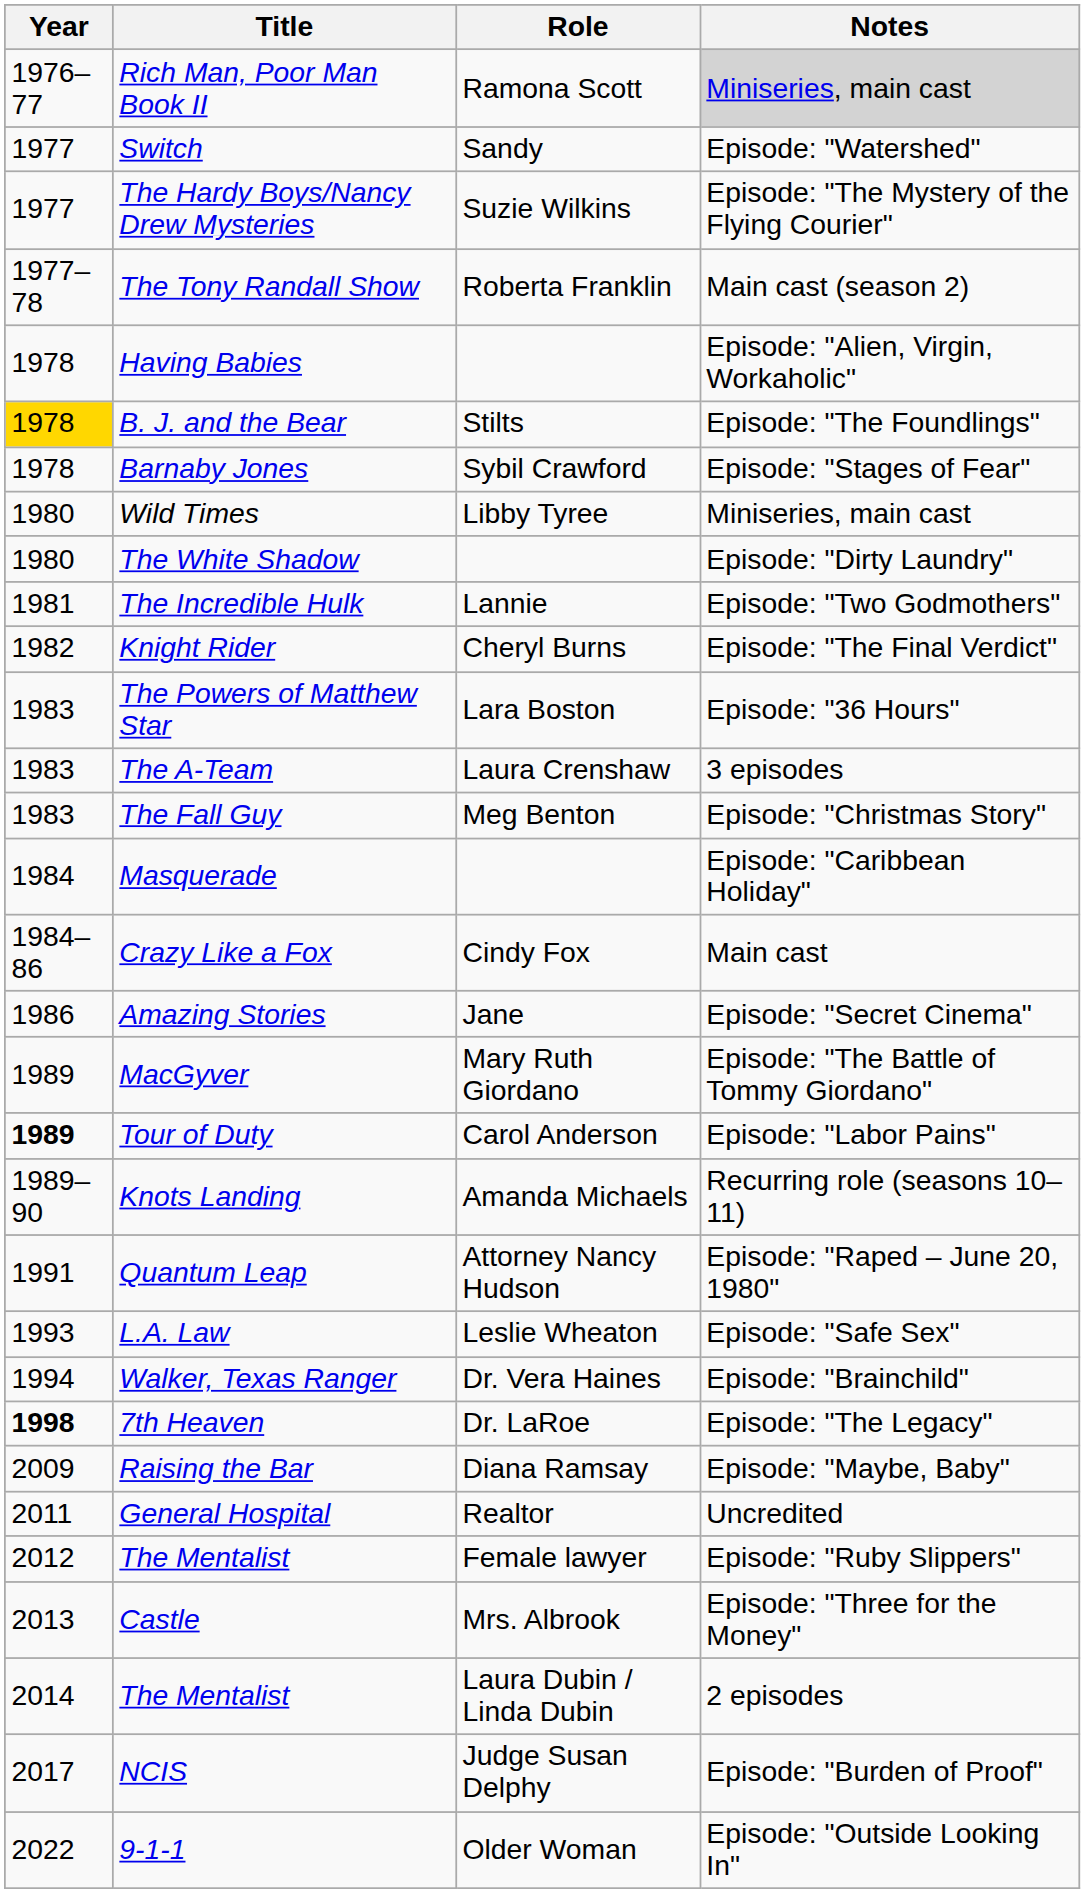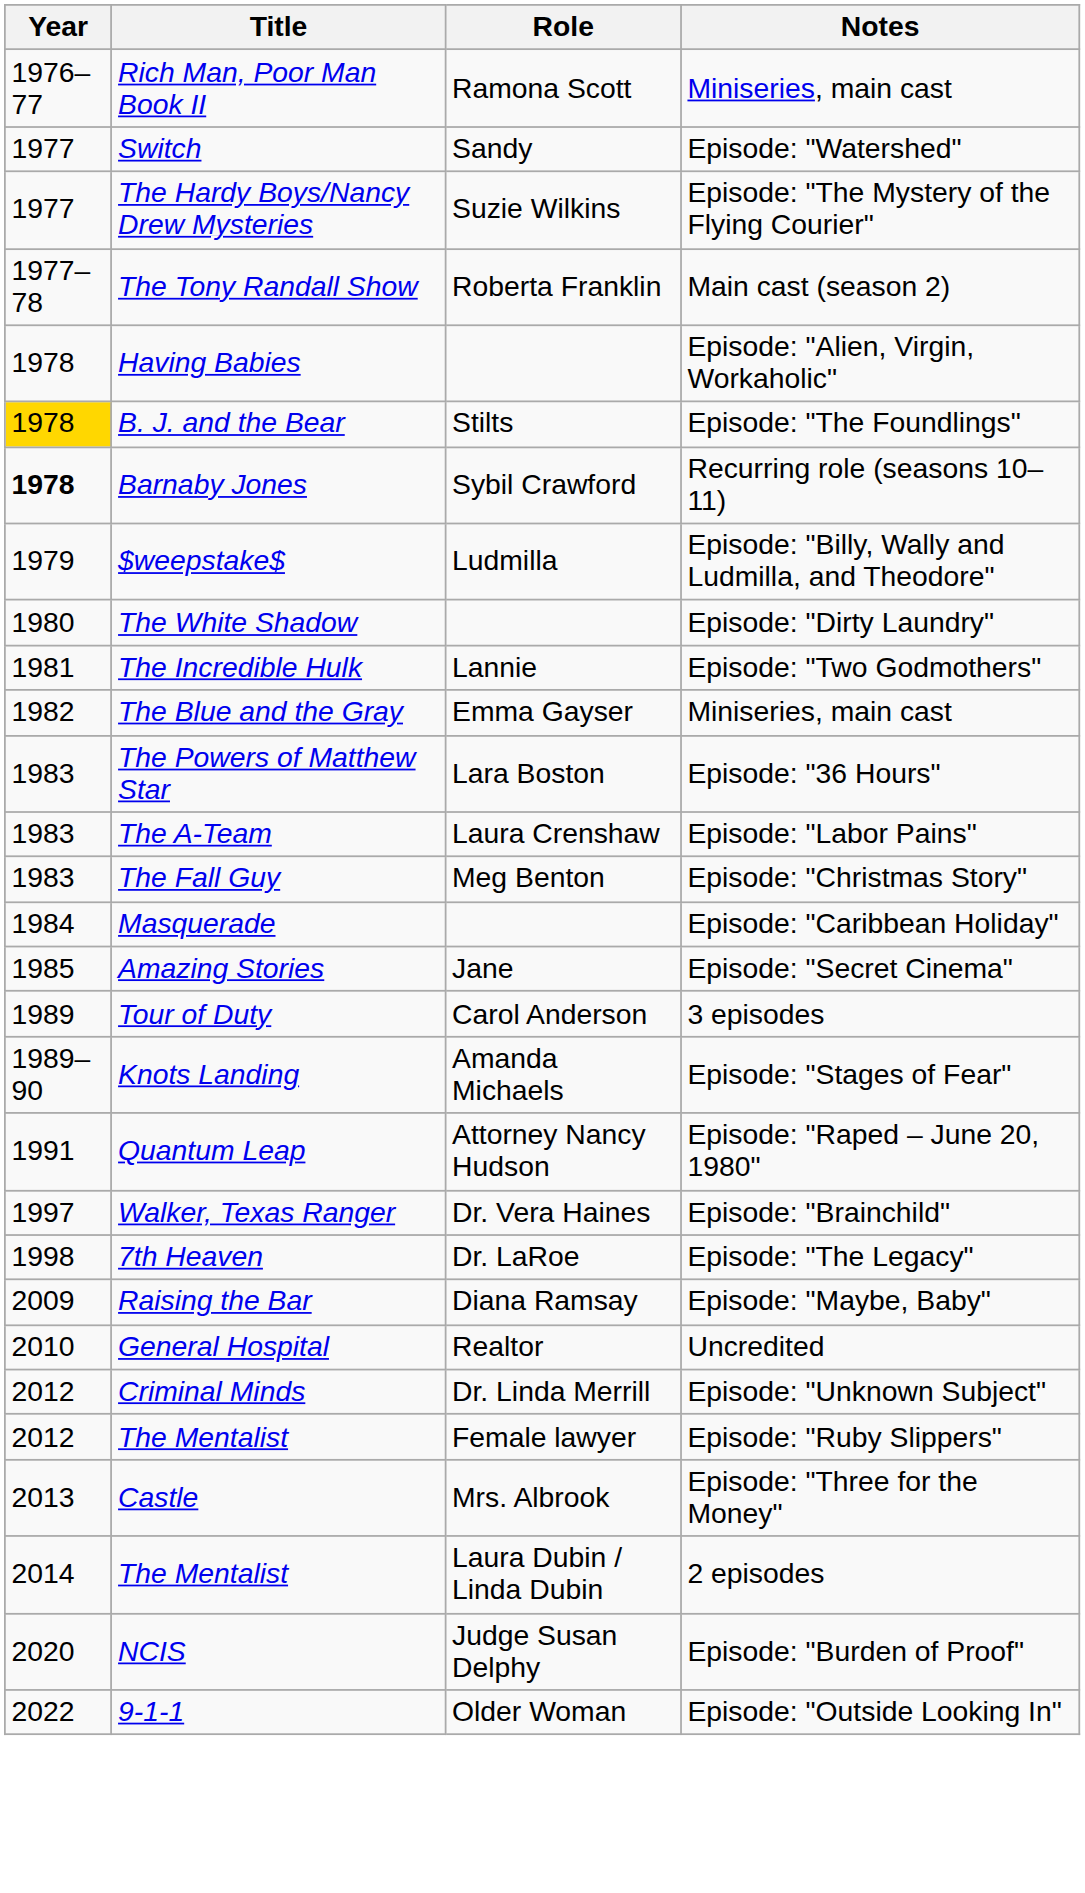Rich Man, Poor Man Book II | Notes: lightgrey background -> no background
Barnaby Jones | Year: normal -> bold
Barnaby Jones | Notes: Episode: "Stages of Fear" -> Recurring role (seasons 10–11)
+ row: 1979 | $weepstake$ | Ludmilla | Episode: "Billy, Wally and Ludmilla, and Theodore"
- row: 1980 | Wild Times | Libby Tyree | Miniseries, main cast
+ row: 1982 | The Blue and the Gray | Emma Gayser | Miniseries, main cast
- row: 1982 | Knight Rider | Cheryl Burns | Episode: "The Final Verdict"
The A-Team | Notes: 3 episodes -> Episode: "Labor Pains"
- row: 1984–86 | Crazy Like a Fox | Cindy Fox | Main cast
Amazing Stories | Year: 1986 -> 1985
- row: 1989 | MacGyver | Mary Ruth Giordano | Episode: "The Battle of Tommy Giordano"
Tour of Duty | Year: bold -> normal
Tour of Duty | Notes: Episode: "Labor Pains" -> 3 episodes
Knots Landing | Notes: Recurring role (seasons 10–11) -> Episode: "Stages of Fear"
- row: 1993 | L.A. Law | Leslie Wheaton | Episode: "Safe Sex"
Walker, Texas Ranger | Year: 1994 -> 1997
7th Heaven | Year: bold -> normal
General Hospital | Year: 2011 -> 2010
+ row: 2012 | Criminal Minds | Dr. Linda Merrill | Episode: "Unknown Subject"
NCIS | Year: 2017 -> 2020
